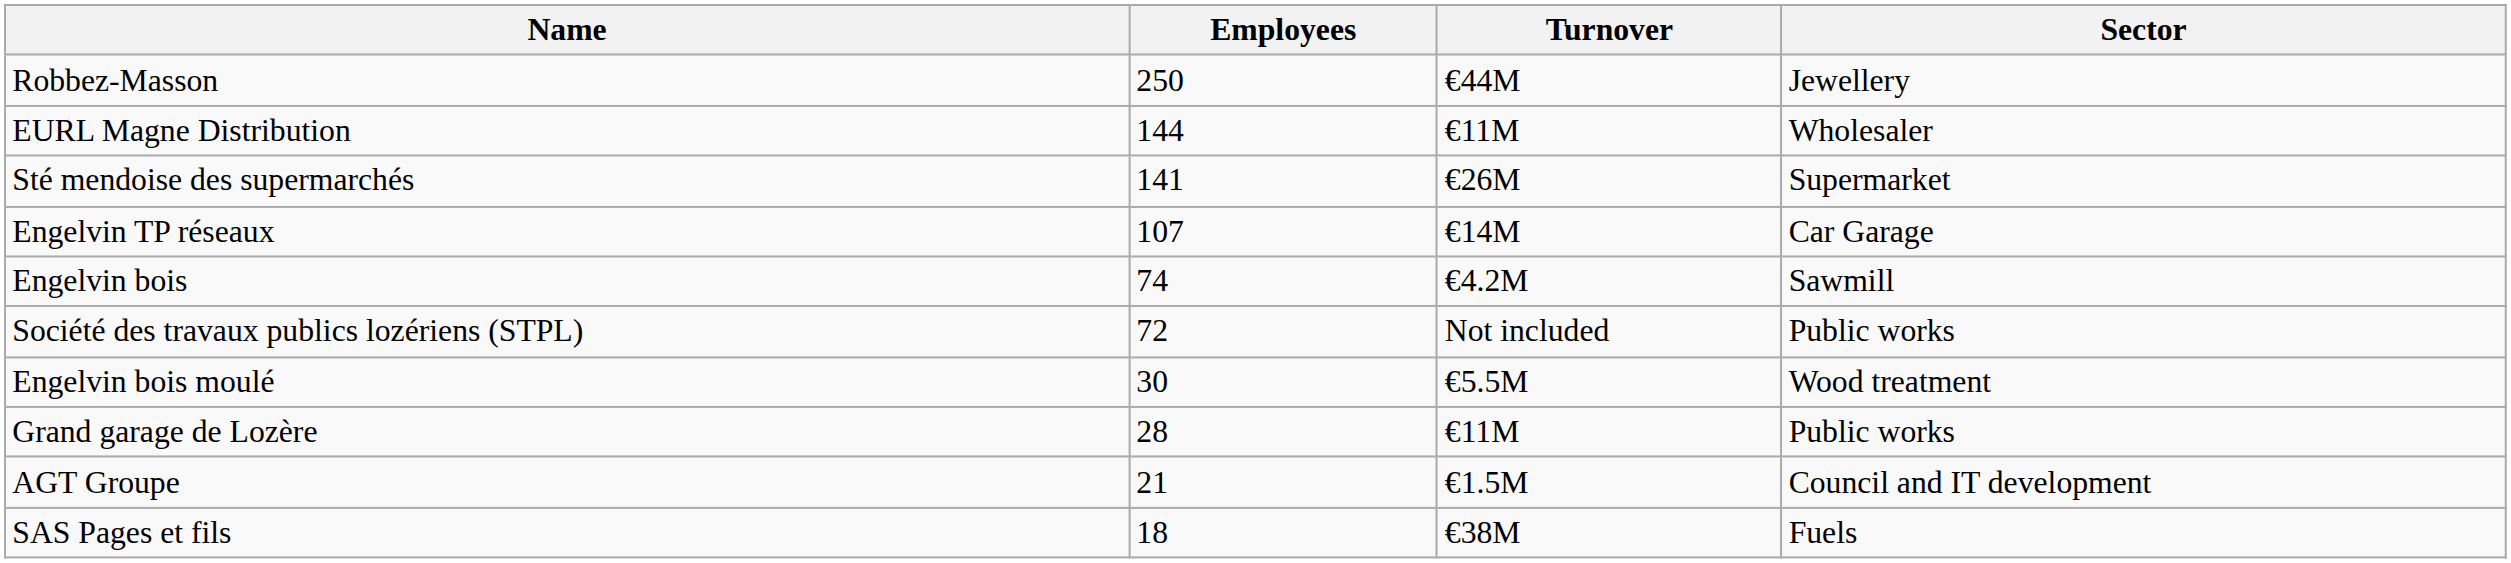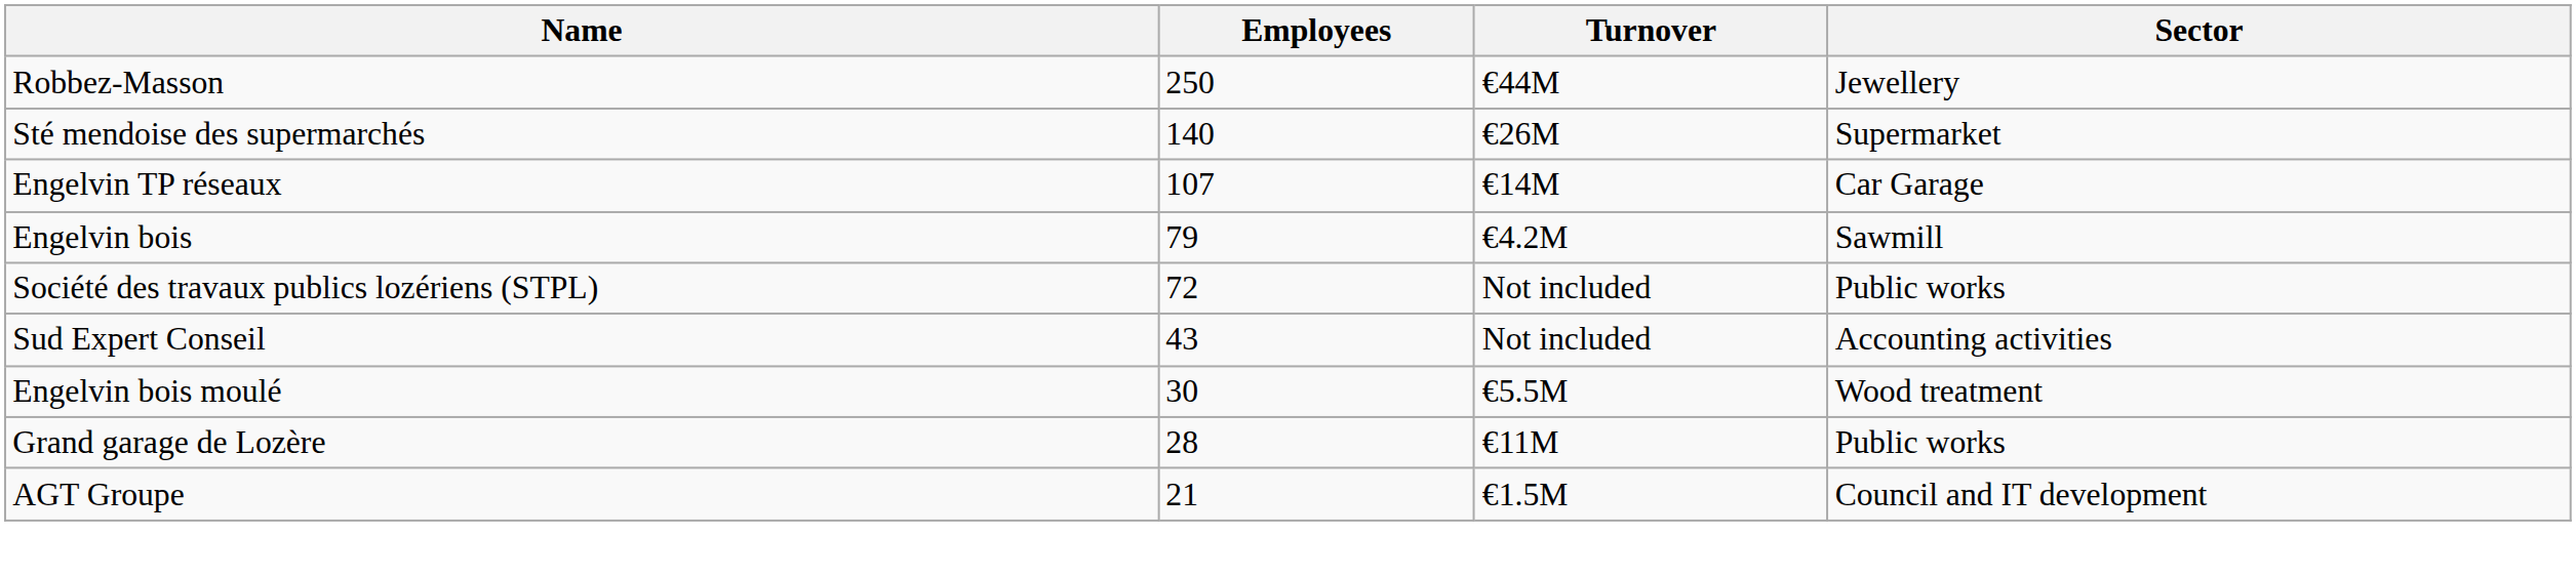- row: EURL Magne Distribution | 144 | €11M | Wholesaler
Sté mendoise des supermarchés | Employees: 141 -> 140
Engelvin bois | Employees: 74 -> 79
+ row: Sud Expert Conseil | 43 | Not included | Accounting activities
- row: SAS Pages et fils | 18 | €38M | Fuels
